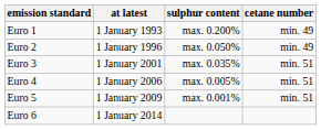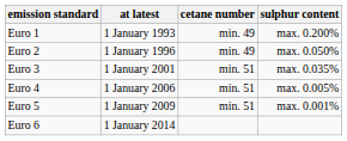columns swapped: sulphur content <-> cetane number
